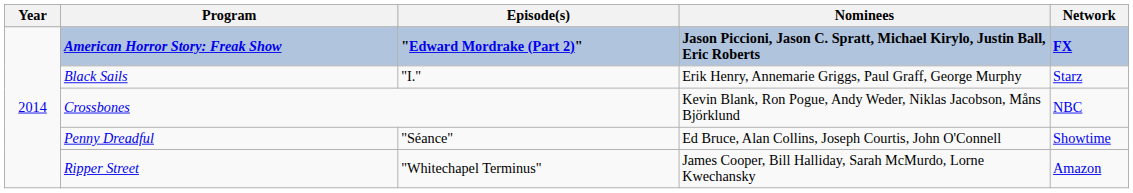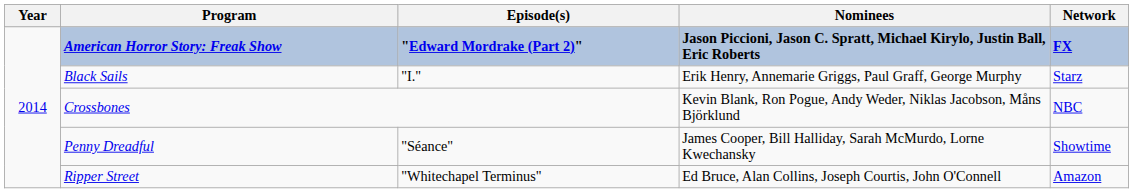Penny Dreadful | Nominees: Ed Bruce, Alan Collins, Joseph Courtis, John O'Connell -> James Cooper, Bill Halliday, Sarah McMurdo, Lorne Kwechansky
Ripper Street | Nominees: James Cooper, Bill Halliday, Sarah McMurdo, Lorne Kwechansky -> Ed Bruce, Alan Collins, Joseph Courtis, John O'Connell
